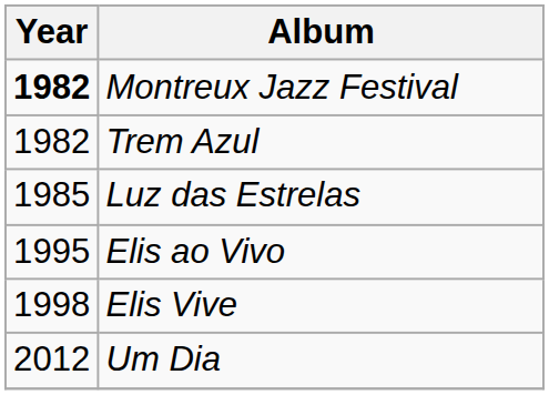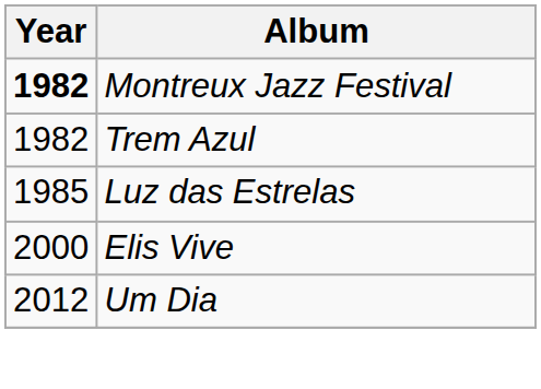- row: 1995 | Elis ao Vivo
Elis Vive | Year: 1998 -> 2000
